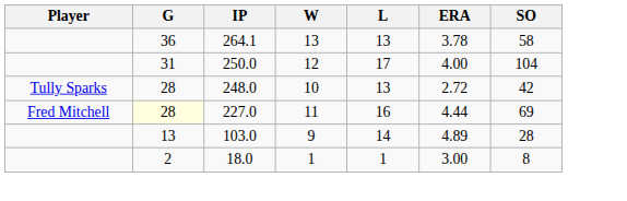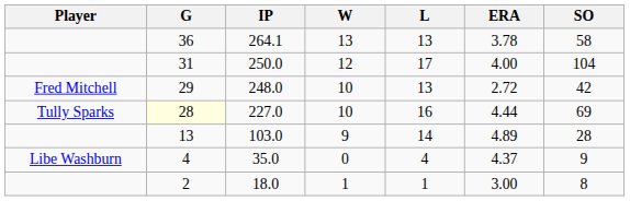248.0 | Player: Tully Sparks -> Fred Mitchell
248.0 | G: 28 -> 29
227.0 | Player: Fred Mitchell -> Tully Sparks
227.0 | W: 11 -> 10
+ row: Libe Washburn | 4 | 35.0 | 0 | 4 | 4.37 | 9
